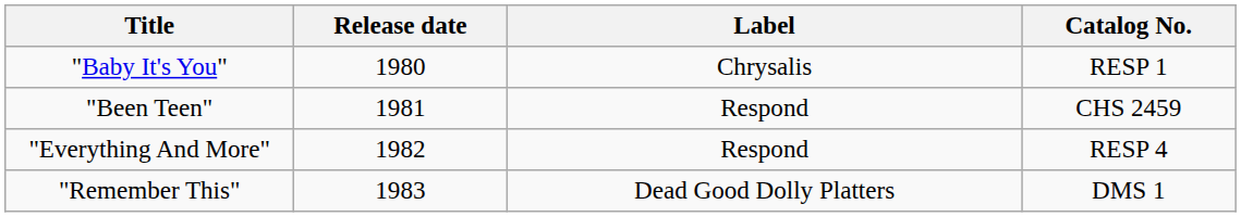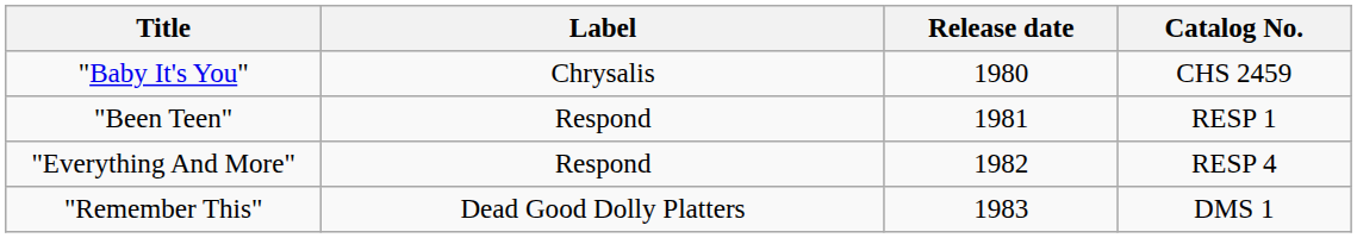columns swapped: Release date <-> Label
"Baby It's You" | Catalog No.: RESP 1 -> CHS 2459
"Been Teen" | Catalog No.: CHS 2459 -> RESP 1
